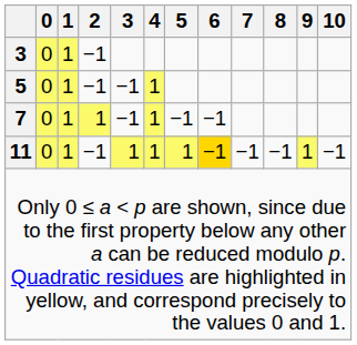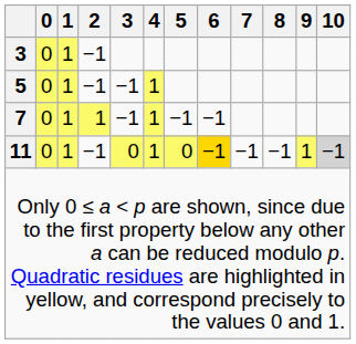11 | 3: 1 -> 0
11 | 5: 1 -> 0
11 | 10: no background -> lightgrey background
